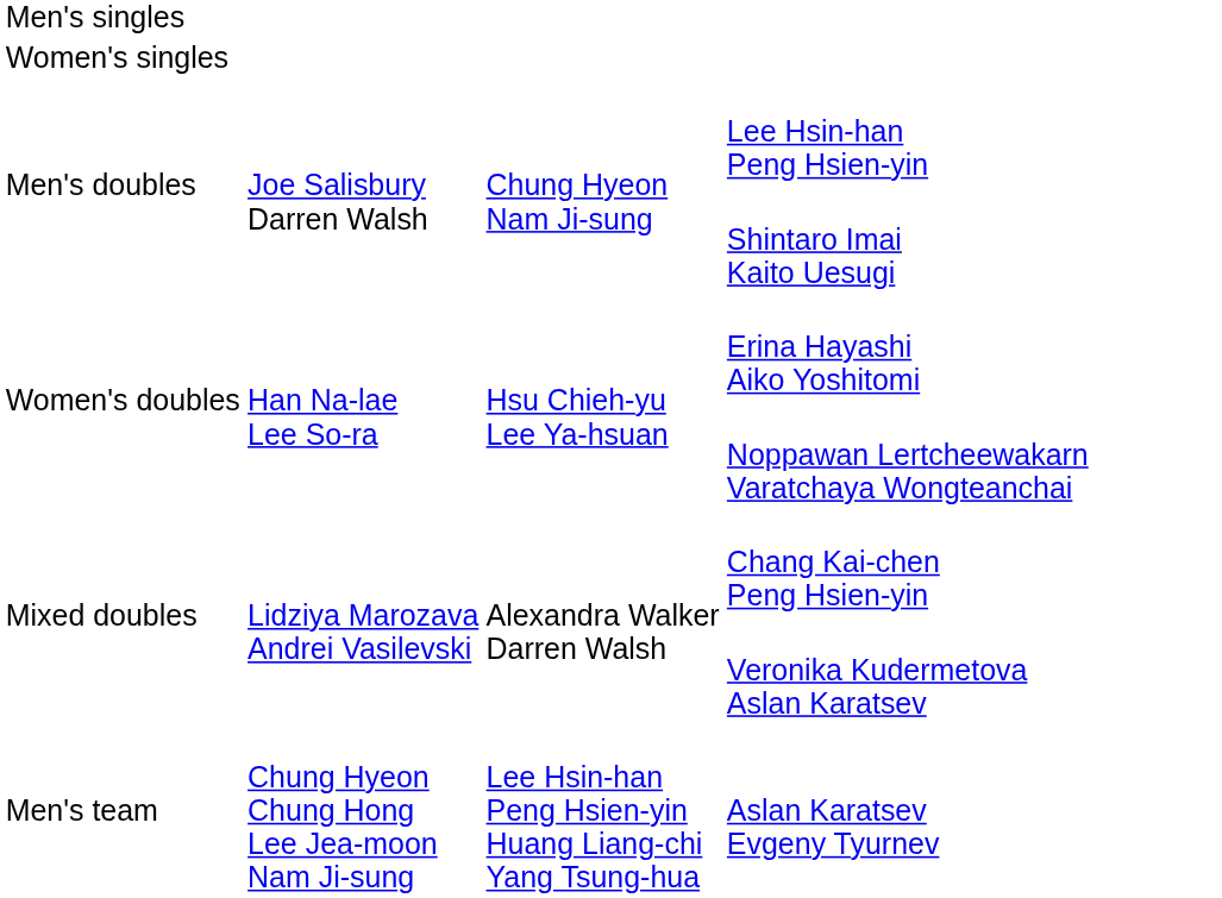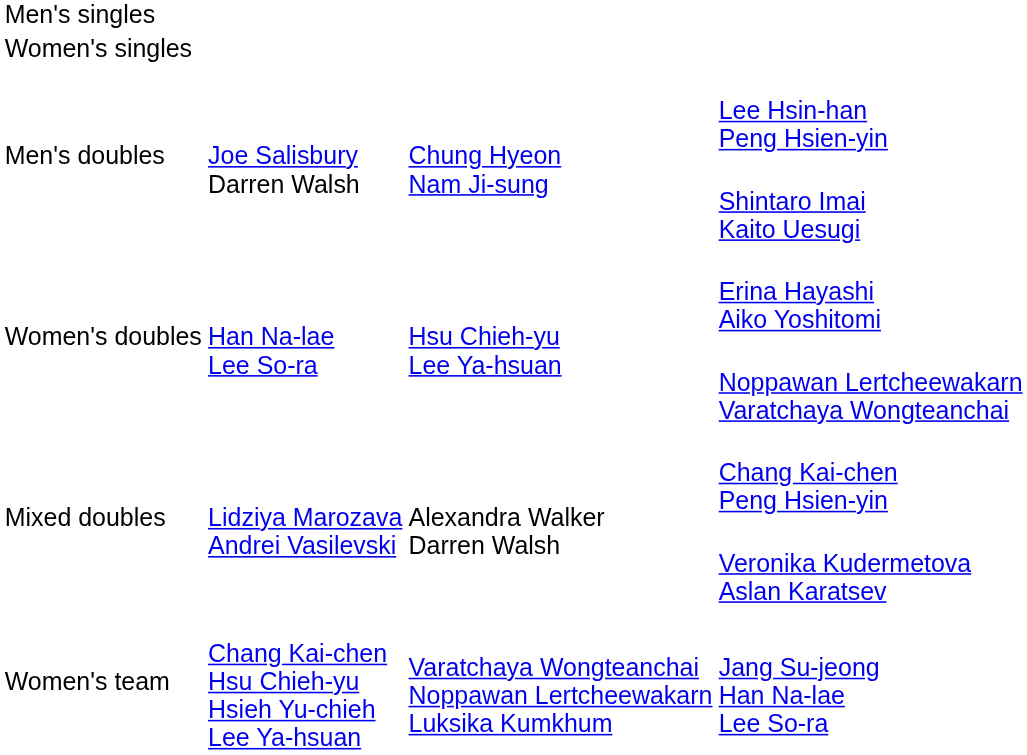- row: Men's team | Chung Hyeon Chung Hong Lee Jea-moon Nam Ji-sung | Lee Hsin-han Peng Hsien-yin Huang Liang-chi Yang Tsung-hua | Aslan Karatsev Evgeny Tyurnev
+ row: Women's team | Chang Kai-chen Hsu Chieh-yu Hsieh Yu-chieh Lee Ya-hsuan | Varatchaya Wongteanchai Noppawan Lertcheewakarn Luksika Kumkhum | Jang Su-jeong Han Na-lae Lee So-ra
